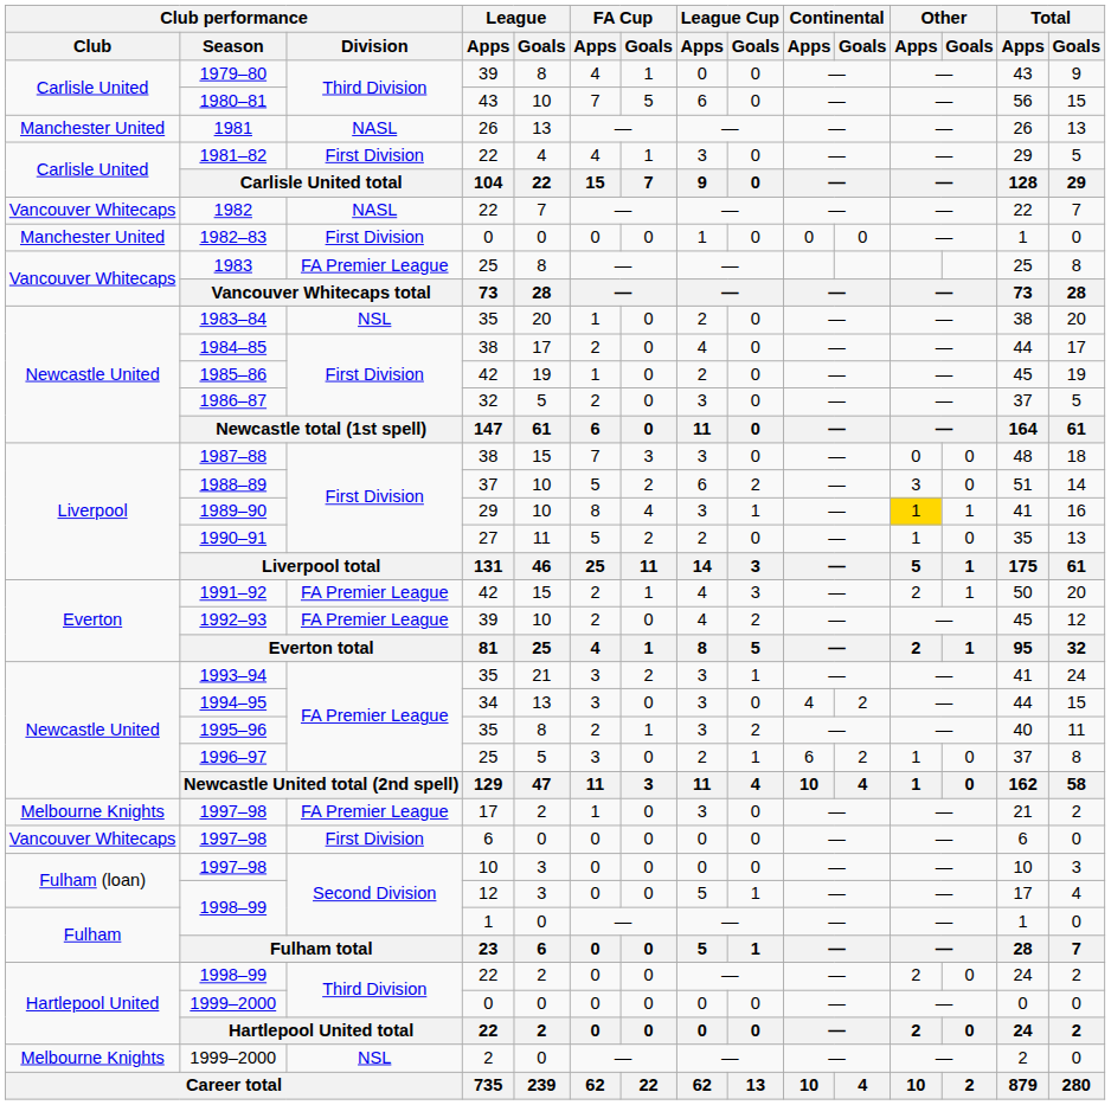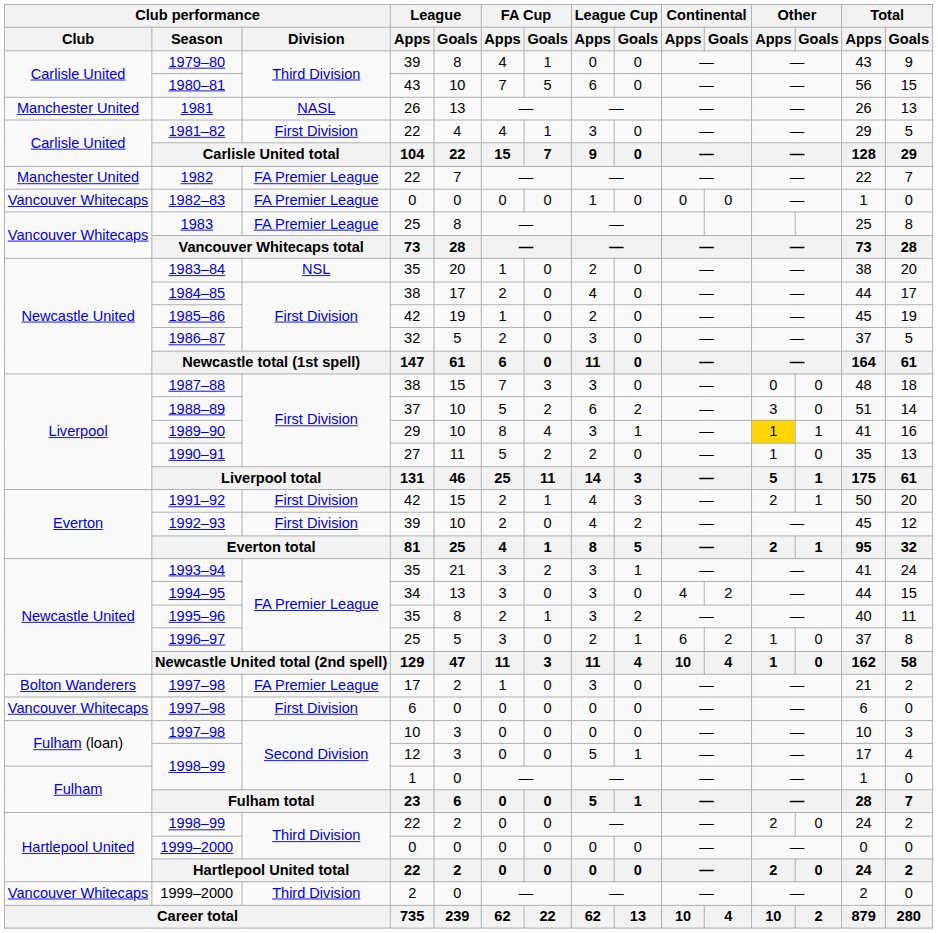1982 | Club performance / Club: Vancouver Whitecaps -> Manchester United
1982 | Club performance / Division: NASL -> FA Premier League
1982–83 | Club performance / Club: Manchester United -> Vancouver Whitecaps
1982–83 | Club performance / Division: First Division -> FA Premier League
1991–92 | Club performance / Division: FA Premier League -> First Division
1992–93 | Club performance / Division: FA Premier League -> First Division
1997–98 / 17 | Club performance / Club: Melbourne Knights -> Bolton Wanderers
1999–2000 / 2 | Club performance / Club: Melbourne Knights -> Vancouver Whitecaps
1999–2000 / 2 | Club performance / Division: NSL -> Third Division
